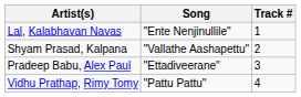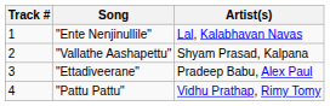columns swapped: Track # <-> Artist(s)
